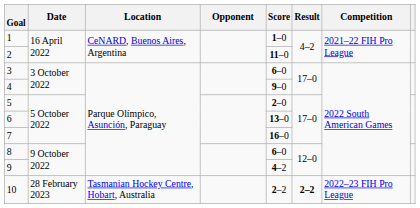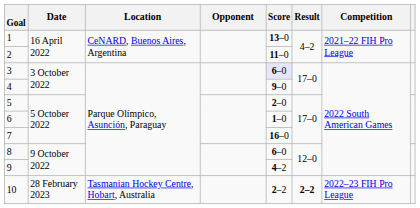1 | Score: 1–0 -> 13–0
3 | Score: no background -> lavender background
6 | Score: 13–0 -> 1–0
